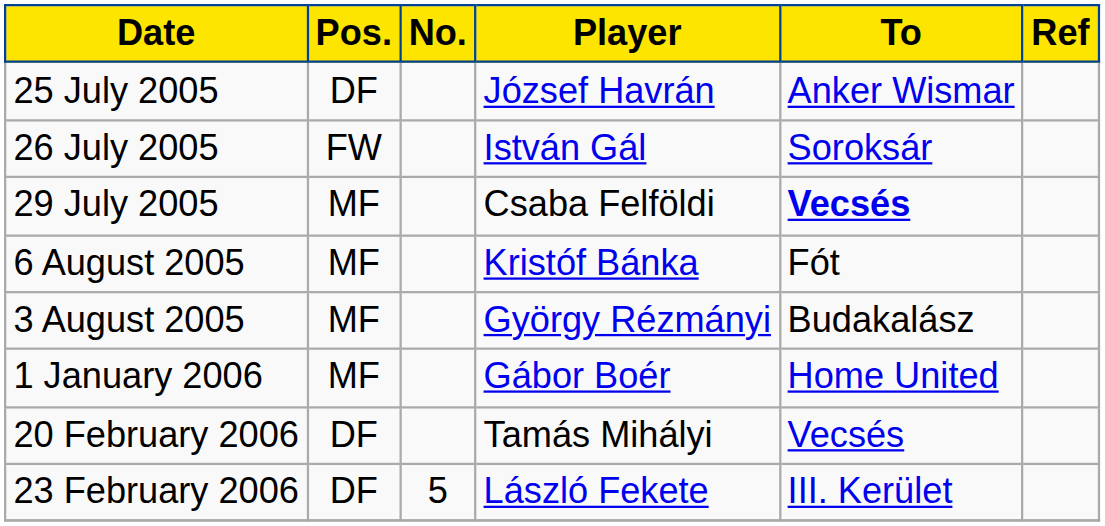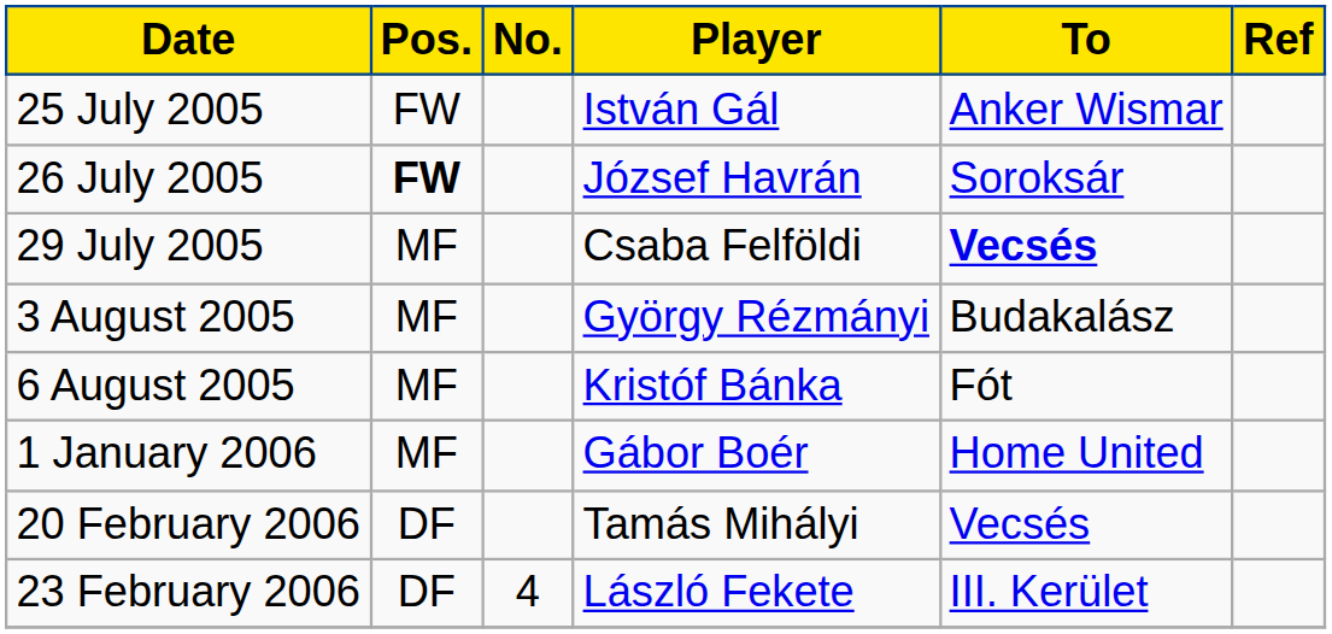25 July 2005 | Pos.: DF -> FW
25 July 2005 | Player: József Havrán -> István Gál
26 July 2005 | Pos.: normal -> bold
26 July 2005 | Player: István Gál -> József Havrán
rows swapped: 3 August 2005 <-> 6 August 2005
23 February 2006 | No.: 5 -> 4
